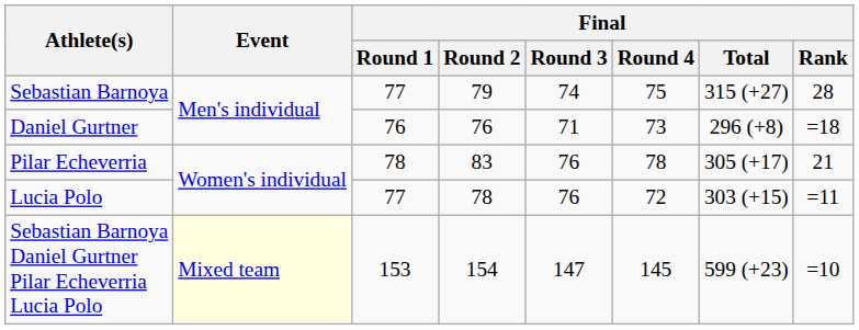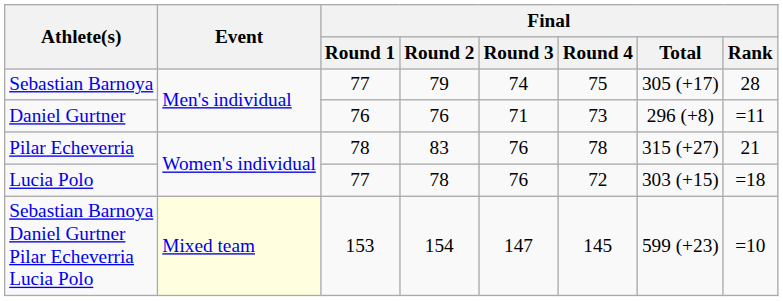Sebastian Barnoya | Final / Total: 315 (+27) -> 305 (+17)
Daniel Gurtner | Final / Rank: =18 -> =11
Pilar Echeverria | Final / Total: 305 (+17) -> 315 (+27)
Lucia Polo | Final / Rank: =11 -> =18
